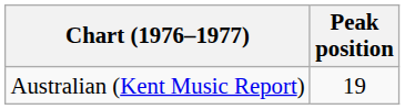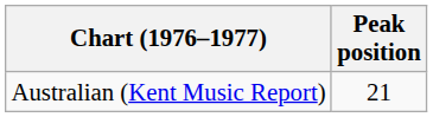Australian (Kent Music Report) | Peak position: 19 -> 21
